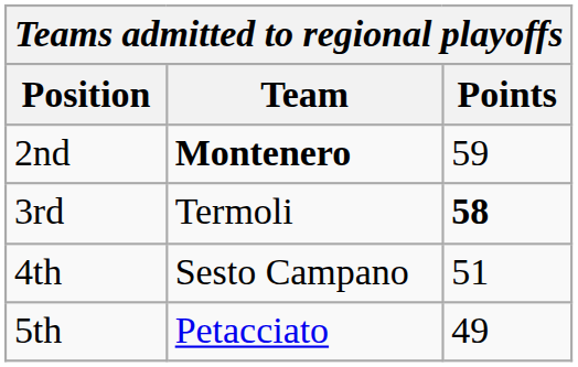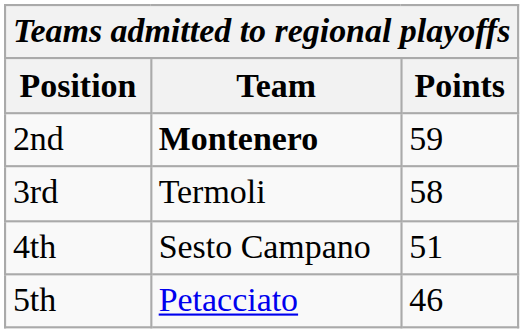3rd | Points: bold -> normal
5th | Points: 49 -> 46
